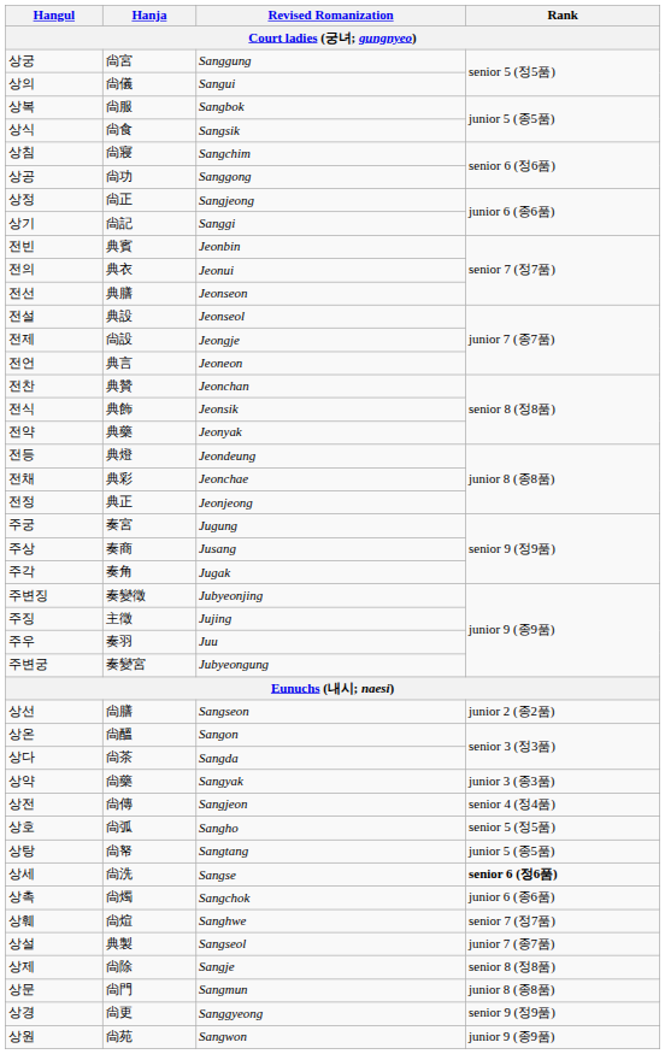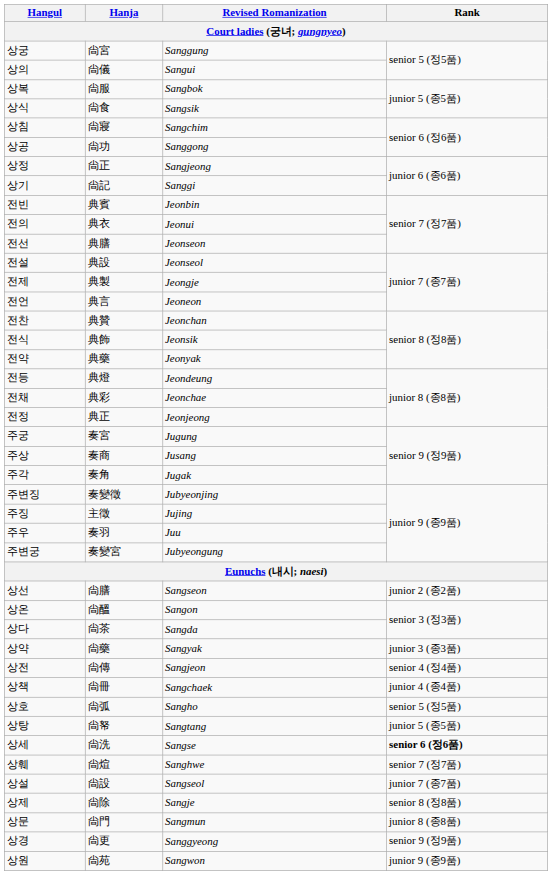전제 | Hanja: 尙設 -> 典製
+ row: 상책 | 尙冊 | Sangchaek | junior 4 (종4품)
- row: 상촉 | 尙燭 | Sangchok | junior 6 (종6품)
상설 | Hanja: 典製 -> 尙設
